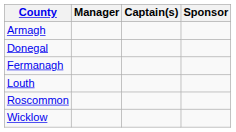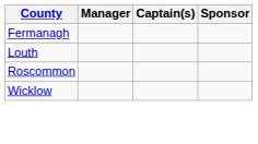- row: Armagh
- row: Donegal
